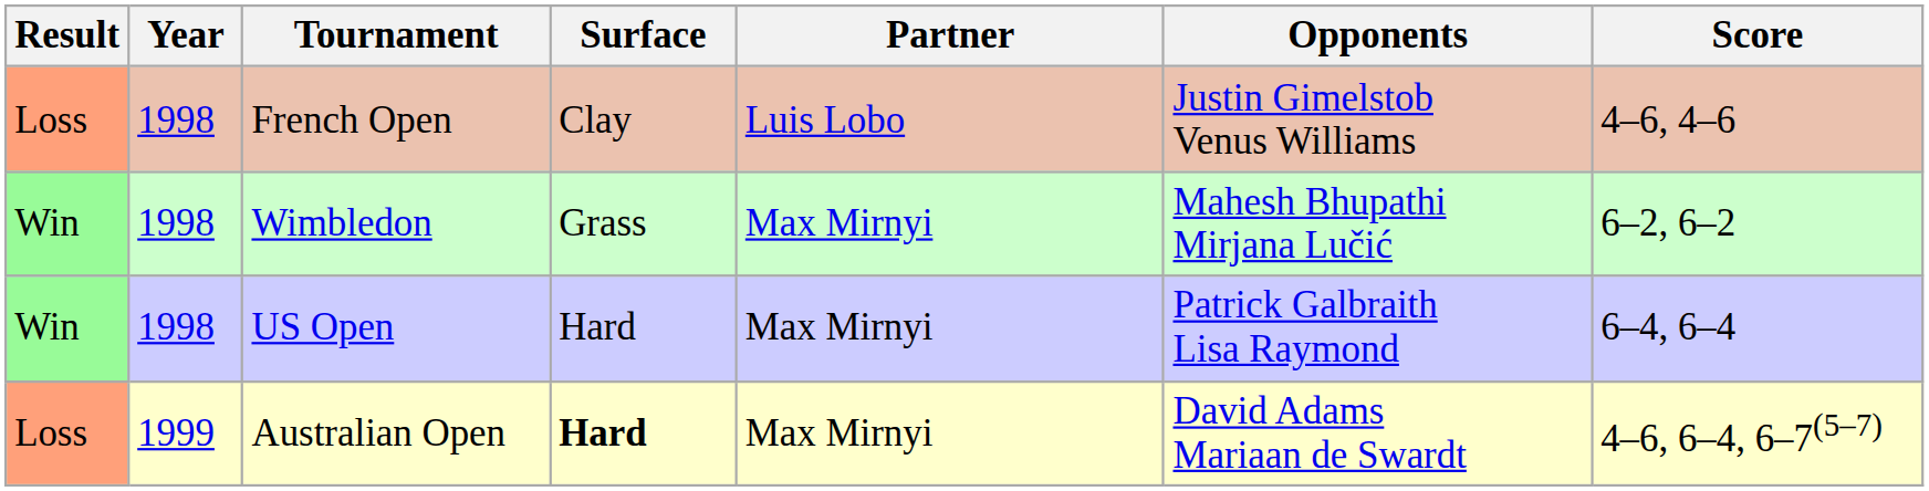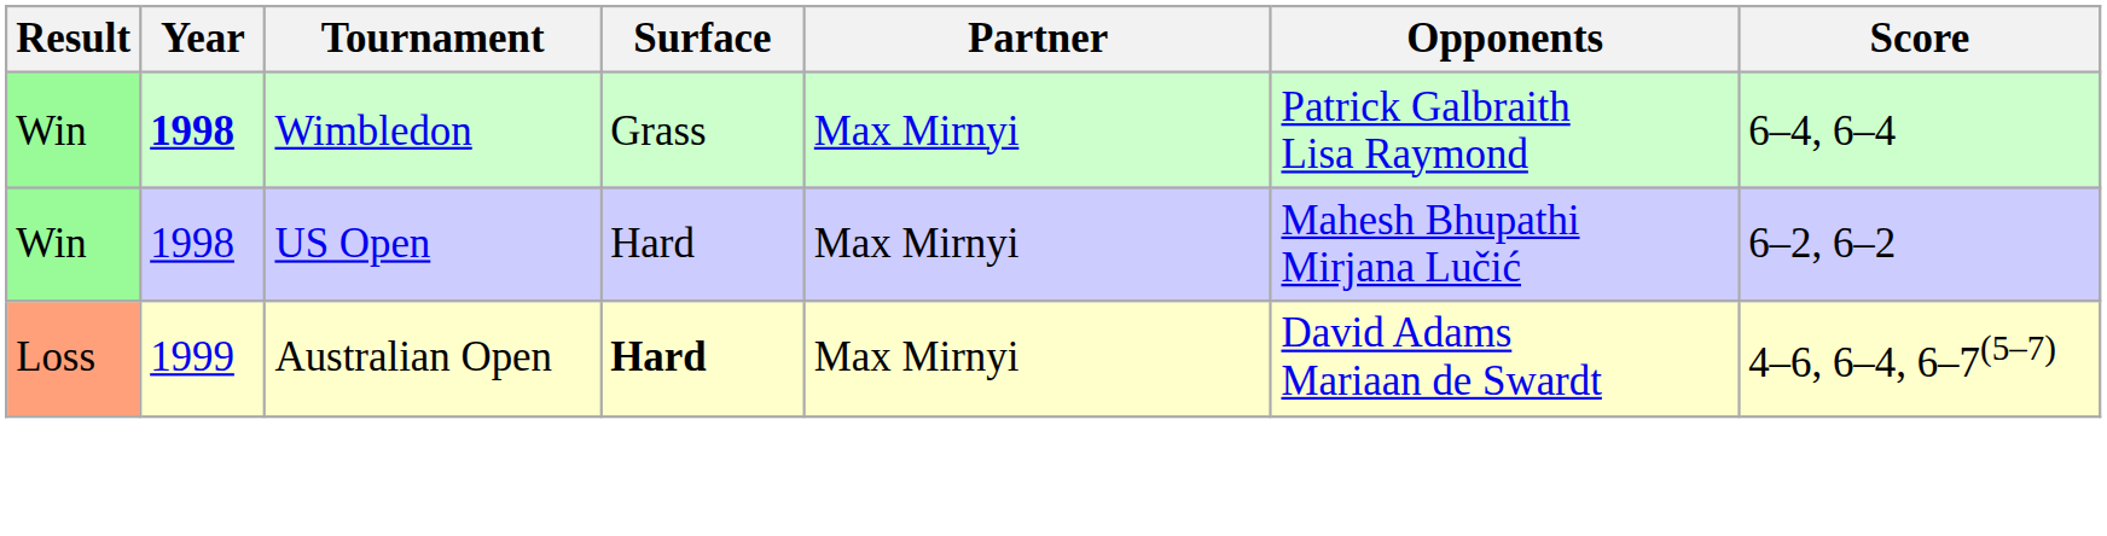- row: Loss | 1998 | French Open | Clay | Luis Lobo | Justin Gimelstob Venus Williams | 4–6, 4–6
Wimbledon | Year: normal -> bold
Wimbledon | Opponents: Mahesh Bhupathi Mirjana Lučić -> Patrick Galbraith Lisa Raymond
Wimbledon | Score: 6–2, 6–2 -> 6–4, 6–4
US Open | Opponents: Patrick Galbraith Lisa Raymond -> Mahesh Bhupathi Mirjana Lučić
US Open | Score: 6–4, 6–4 -> 6–2, 6–2
